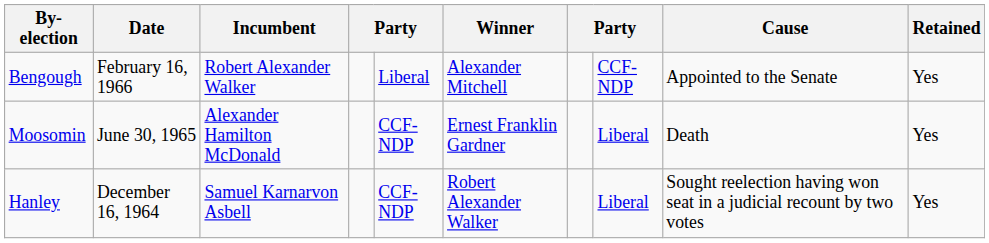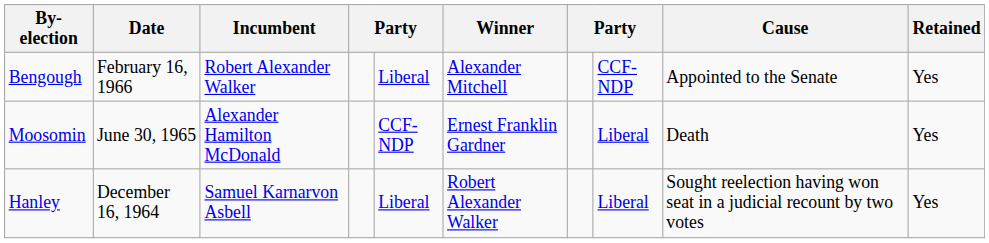Hanley | column 5: CCF-NDP -> Liberal
